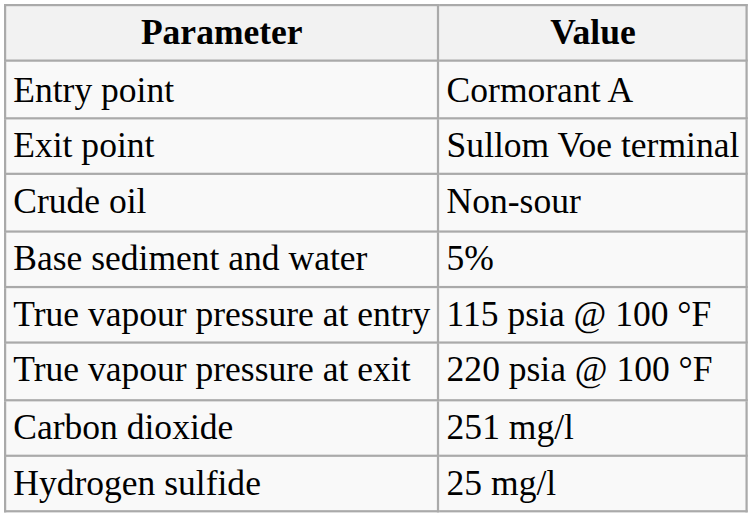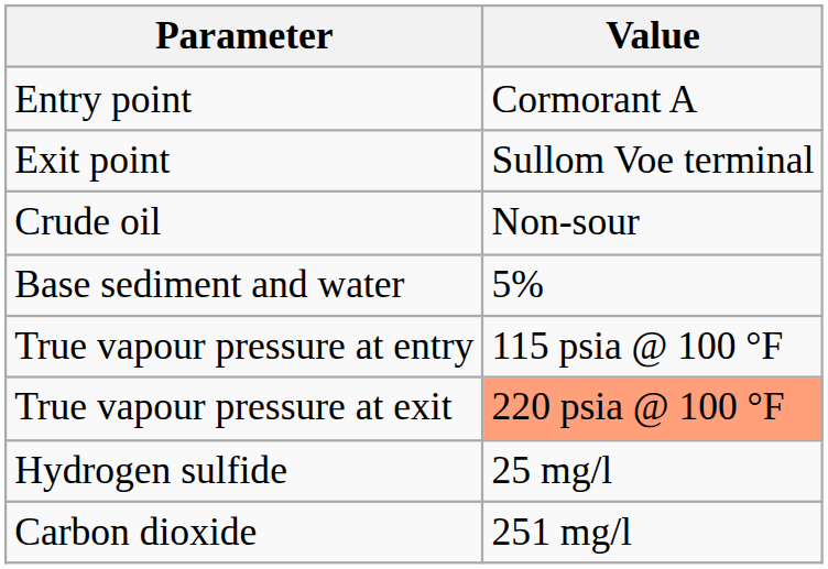True vapour pressure at exit | Value: no background -> lightsalmon background
rows swapped: Hydrogen sulfide <-> Carbon dioxide
